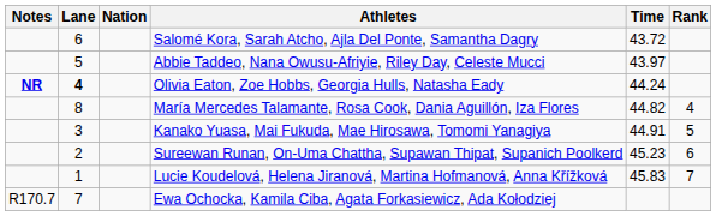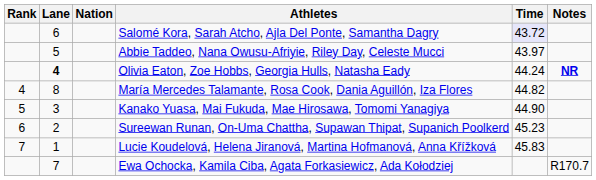columns swapped: Rank <-> Notes
Salomé Kora, Sarah Atcho, Ajla Del Ponte, Samantha Dagry | Time: no background -> lavender background
Kanako Yuasa, Mai Fukuda, Mae Hirosawa, Tomomi Yanagiya | Time: 44.91 -> 44.90
